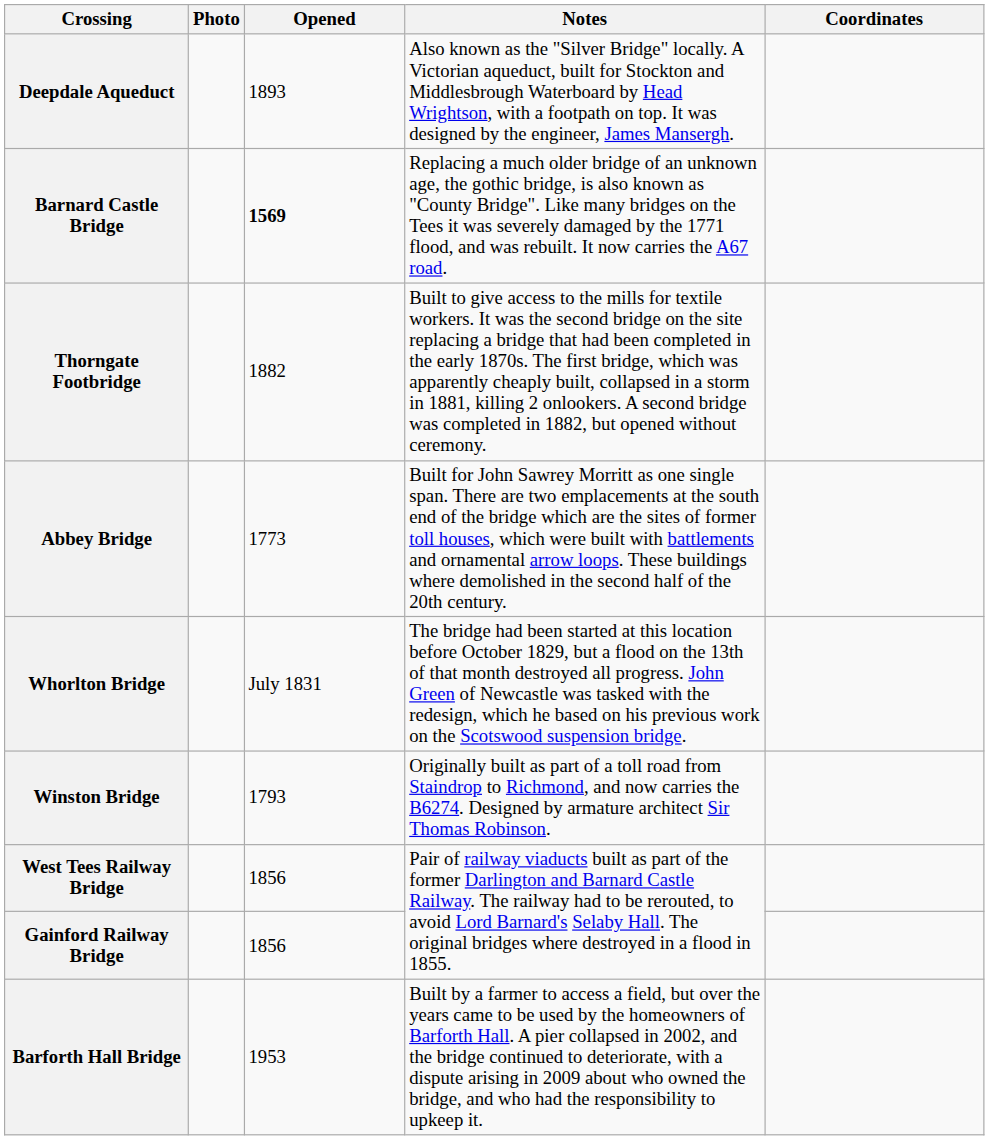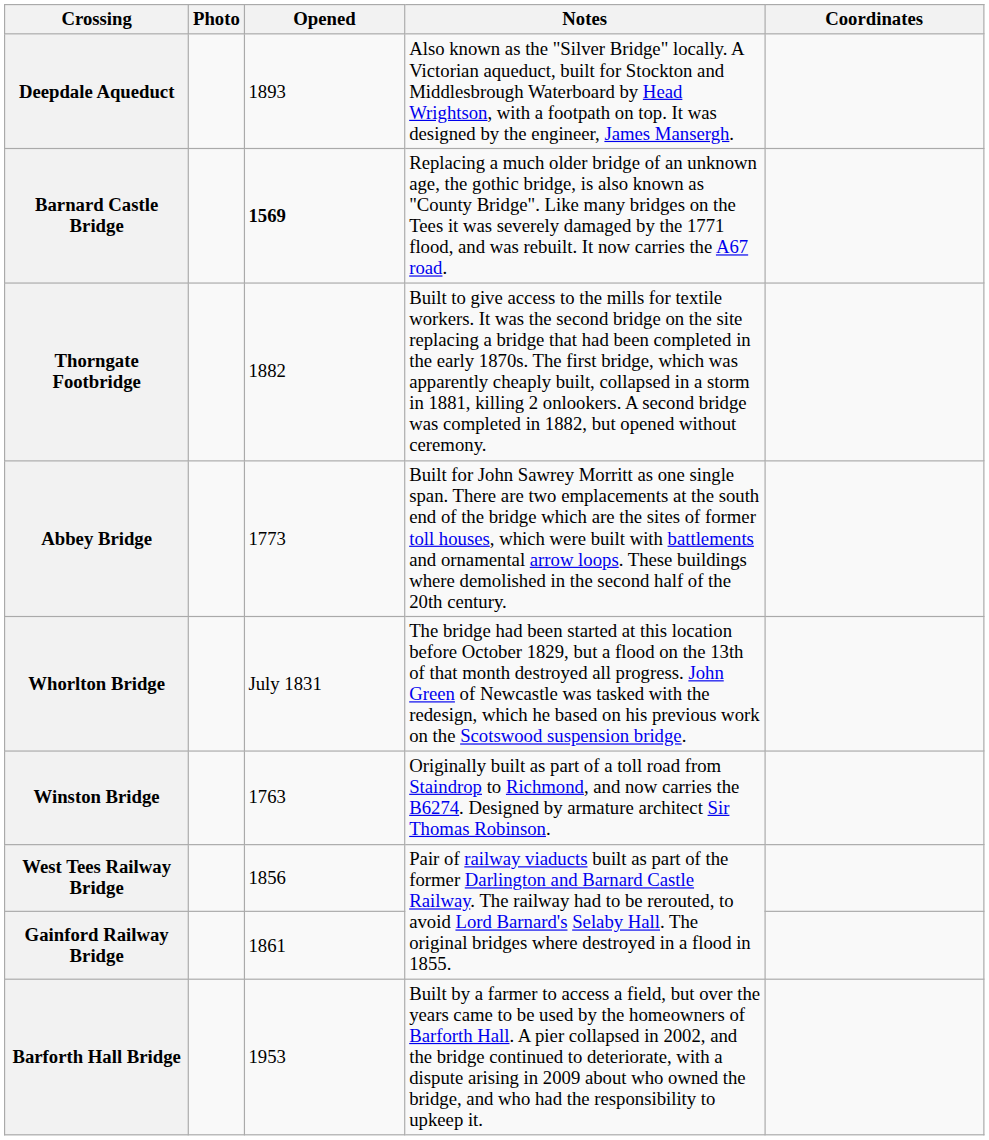Winston Bridge | Opened: 1793 -> 1763
Gainford Railway Bridge | Opened: 1856 -> 1861
